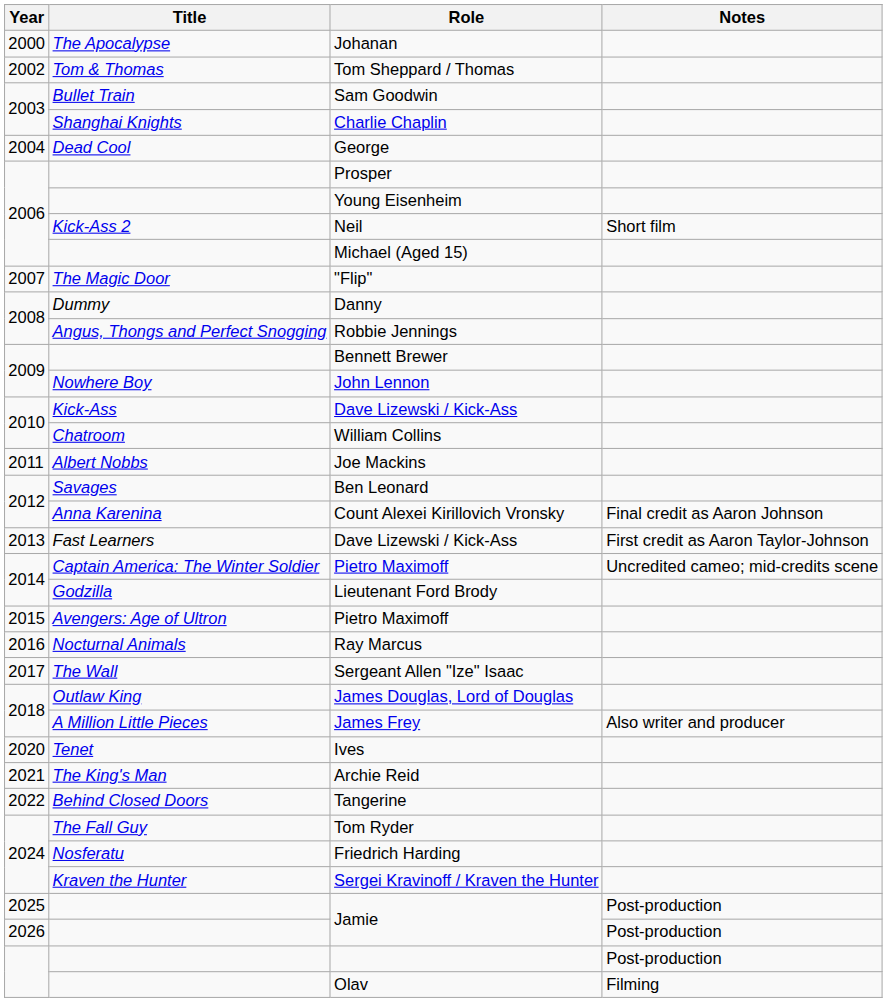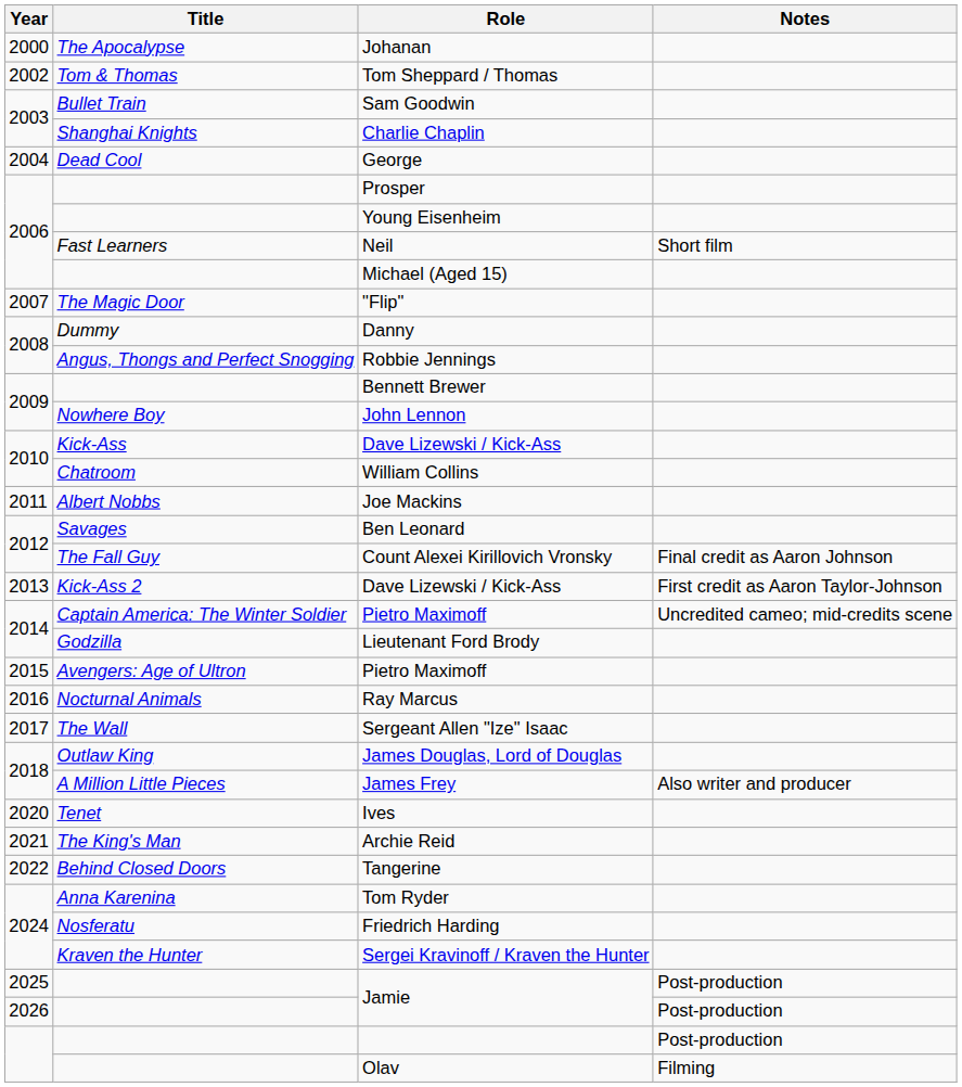Neil | Title: Kick-Ass 2 -> Fast Learners
Count Alexei Kirillovich Vronsky | Title: Anna Karenina -> The Fall Guy
2013 / Dave Lizewski / Kick-Ass | Title: Fast Learners -> Kick-Ass 2
Tom Ryder | Title: The Fall Guy -> Anna Karenina
